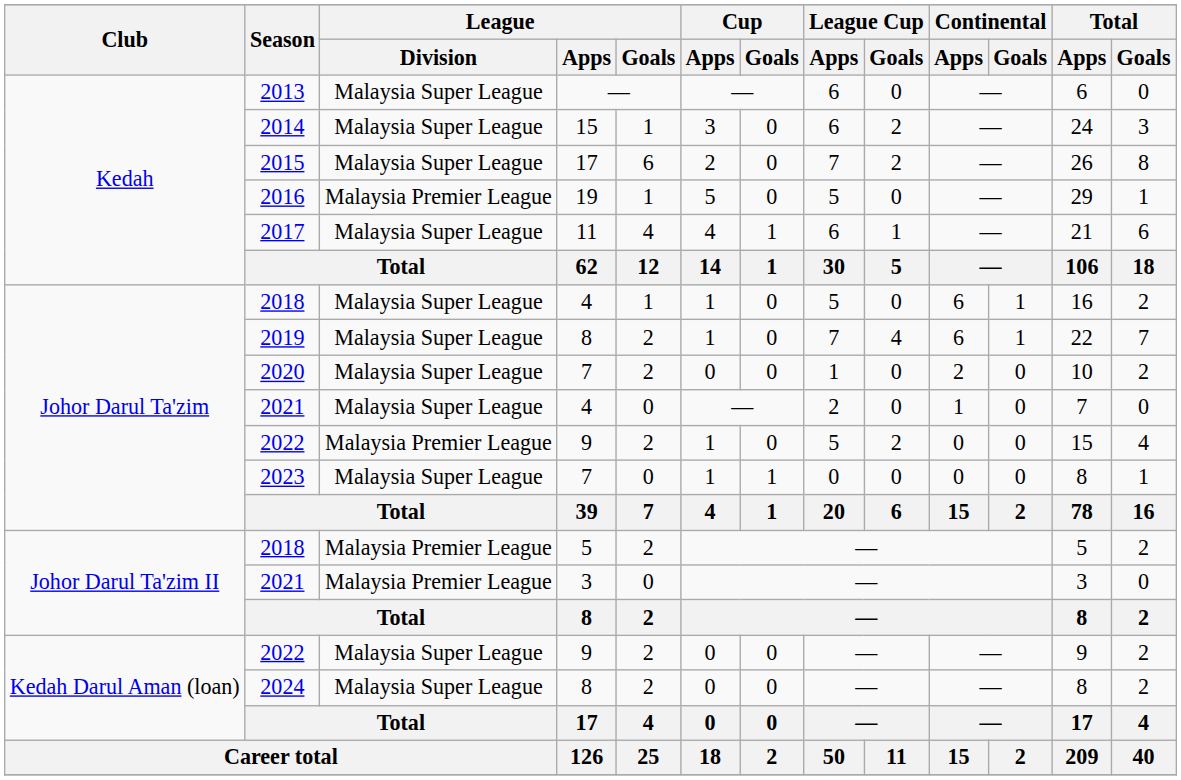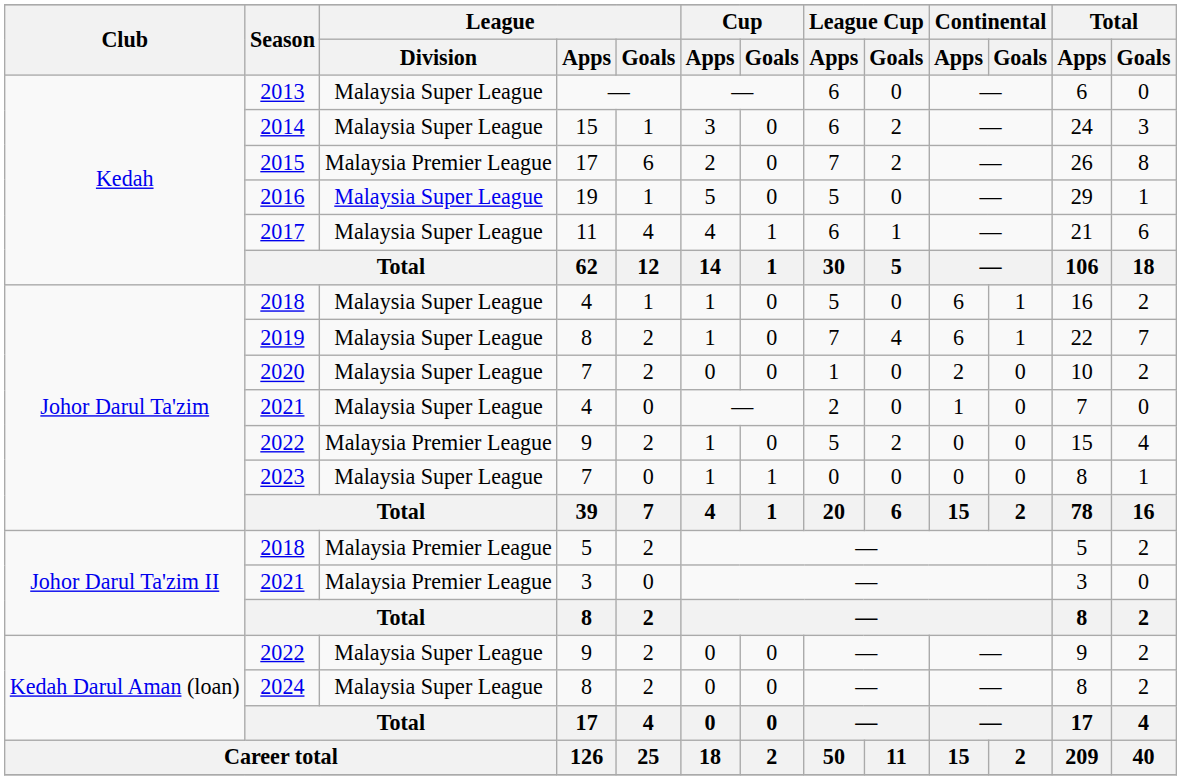2015 | League / Division: Malaysia Super League -> Malaysia Premier League
2016 | League / Division: Malaysia Premier League -> Malaysia Super League
